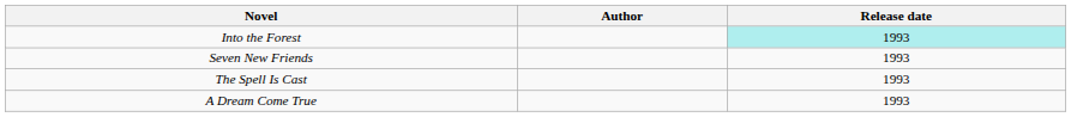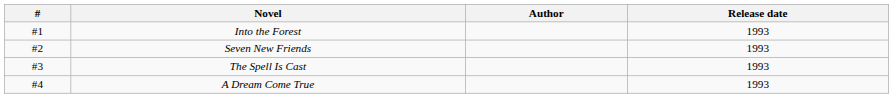+ column: # | #1 | #2 | #3 | #4
Into the Forest | Release date: paleturquoise background -> no background
